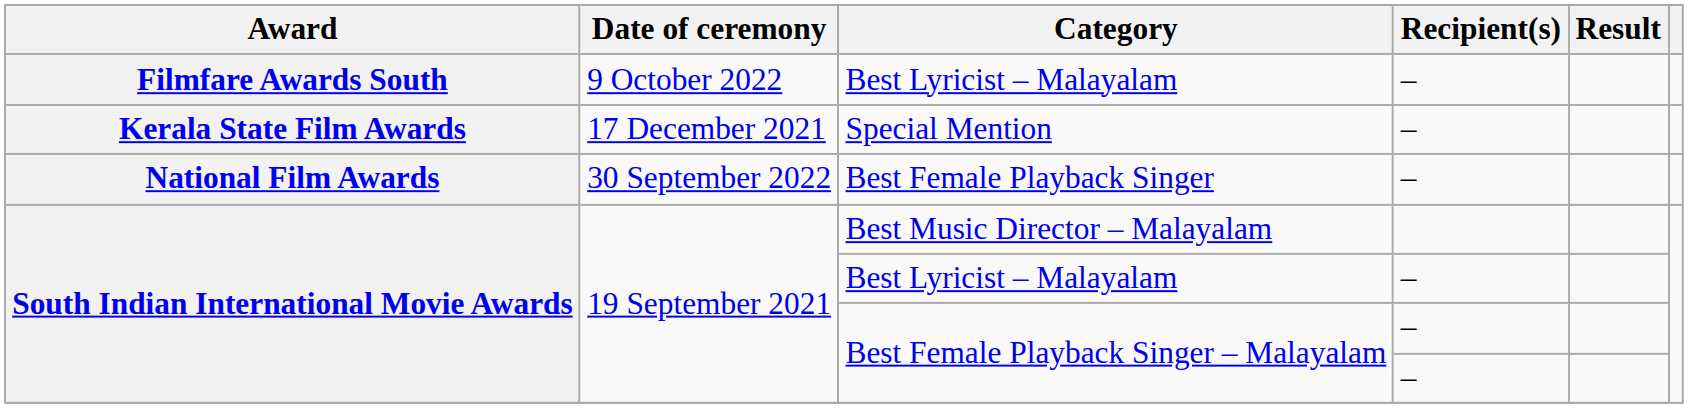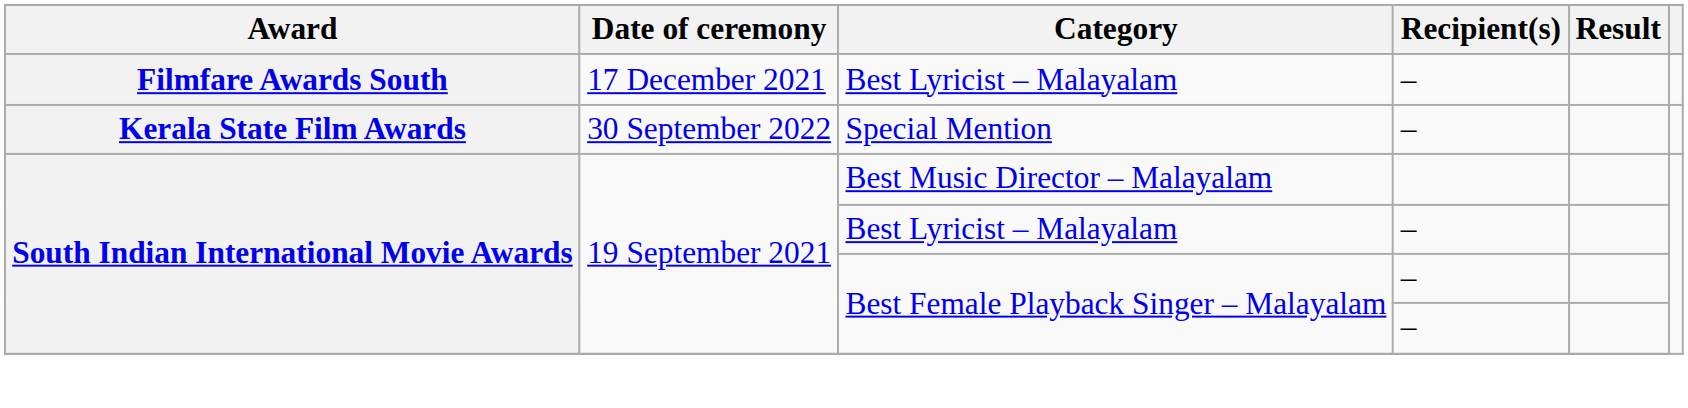Filmfare Awards South / Best Lyricist – Malayalam | Date of ceremony: 9 October 2022 -> 17 December 2021
Special Mention | Date of ceremony: 17 December 2021 -> 30 September 2022
- row: National Film Awards | 30 September 2022 | Best Female Playback Singer | –
